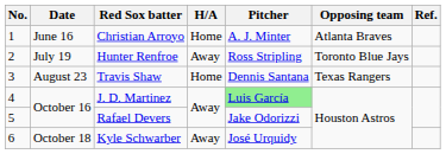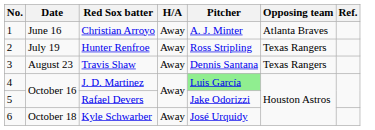Christian Arroyo | H/A: Home -> Away
Hunter Renfroe | Opposing team: Toronto Blue Jays -> Texas Rangers
Travis Shaw | H/A: Home -> Away
